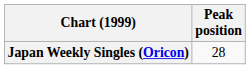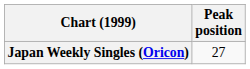Japan Weekly Singles (Oricon) | Peak position: 28 -> 27
